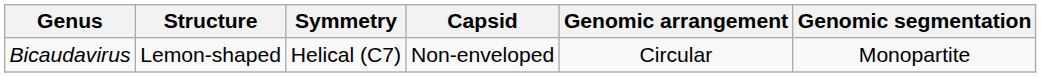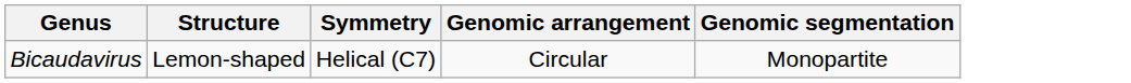- column: Capsid | Non-enveloped
